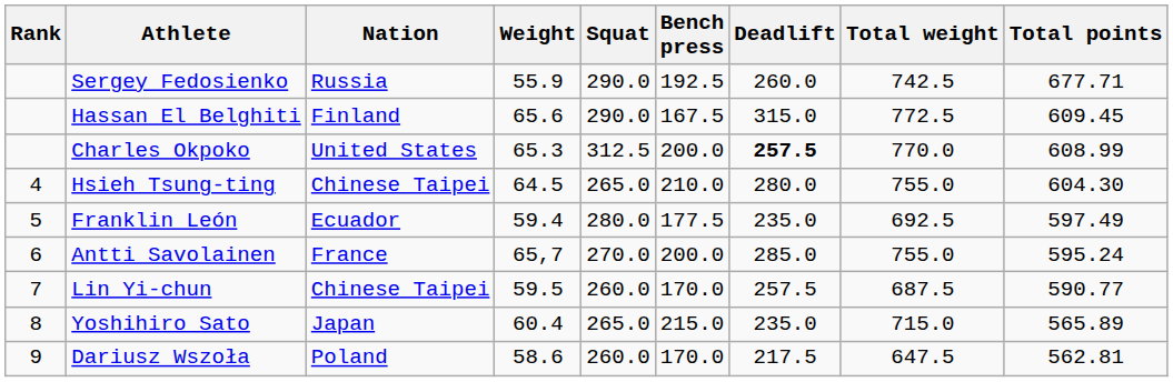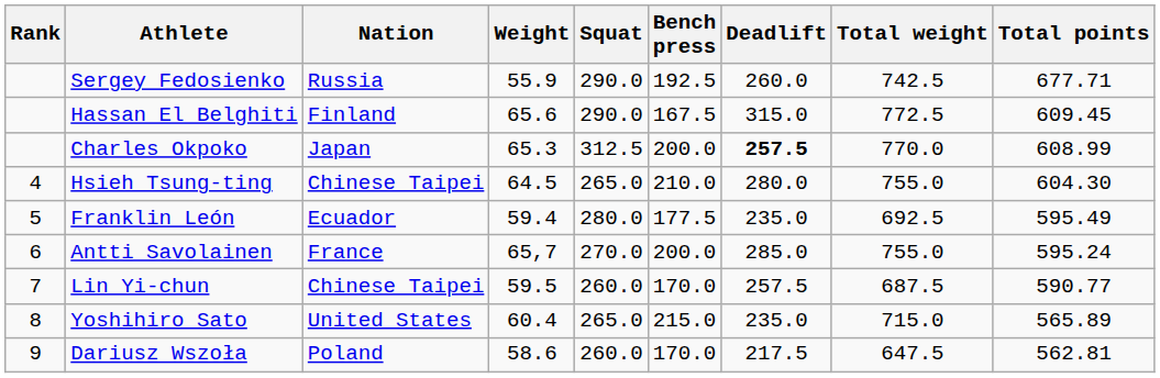Charles Okpoko | Nation: United States -> Japan
Franklin León | Total points: 597.49 -> 595.49
Yoshihiro Sato | Nation: Japan -> United States
